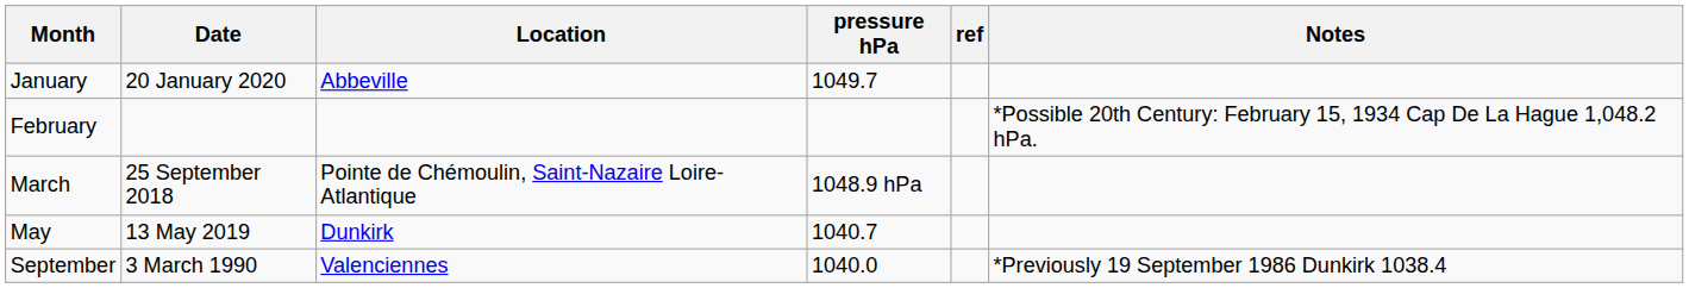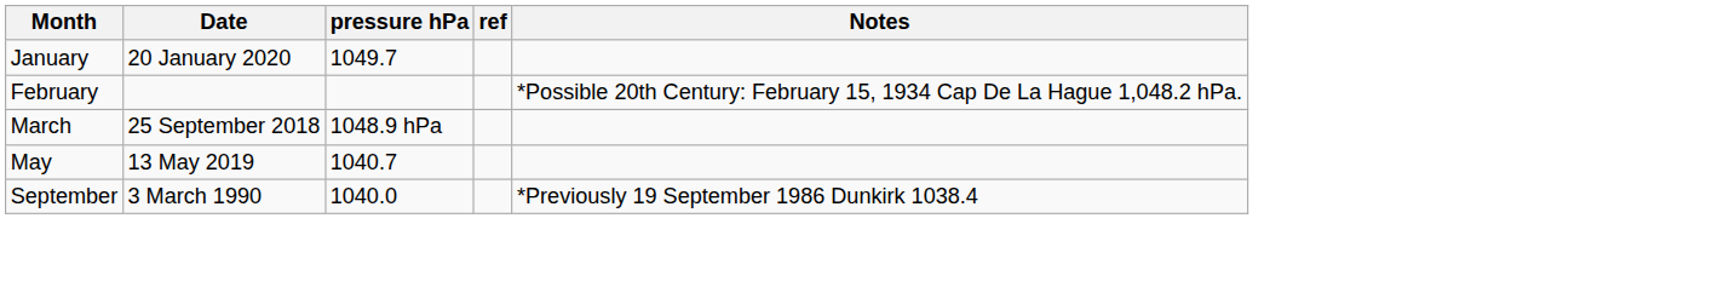- column: Location | Abbeville | Pointe de Chémoulin, Saint-Nazaire Loire-Atlantique | Dunkirk | Valenciennes
